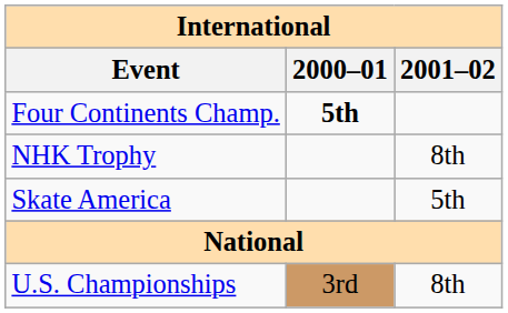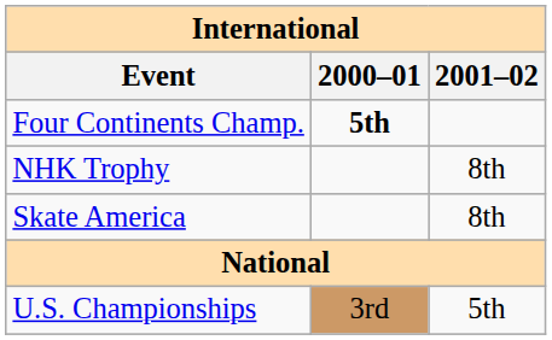Skate America | 2001–02: 5th -> 8th
U.S. Championships | 2001–02: 8th -> 5th
